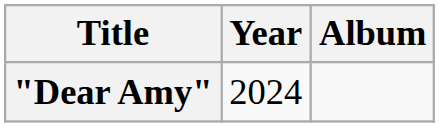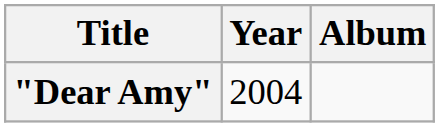"Dear Amy" | Year: 2024 -> 2004
